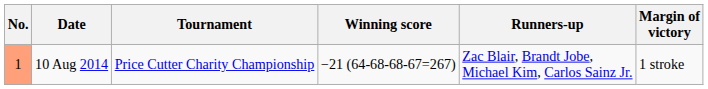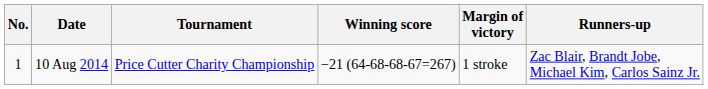columns swapped: Margin of victory <-> Runners-up
10 Aug 2014 | No.: lightsalmon background -> no background
